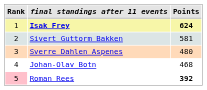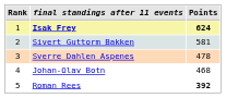Sverre Dahlen Aspenes | Points: 480 -> 478
Roman Rees | Rank: pink background -> no background
